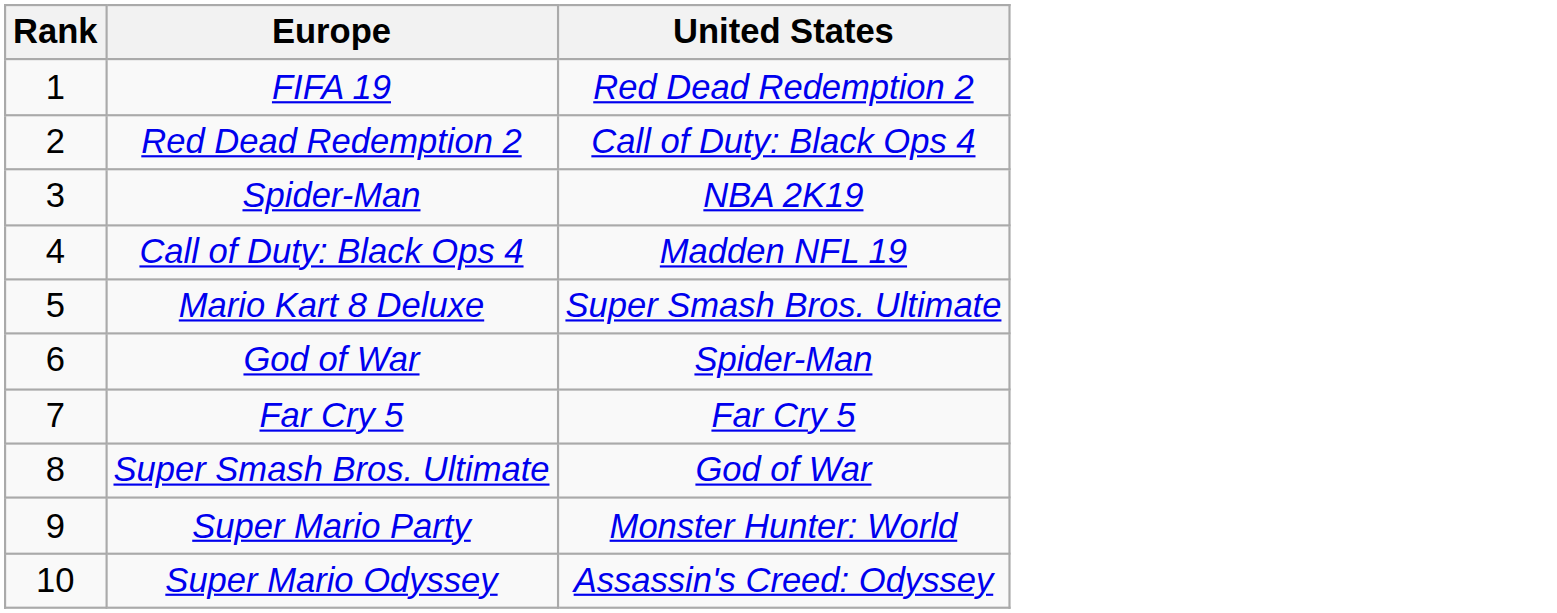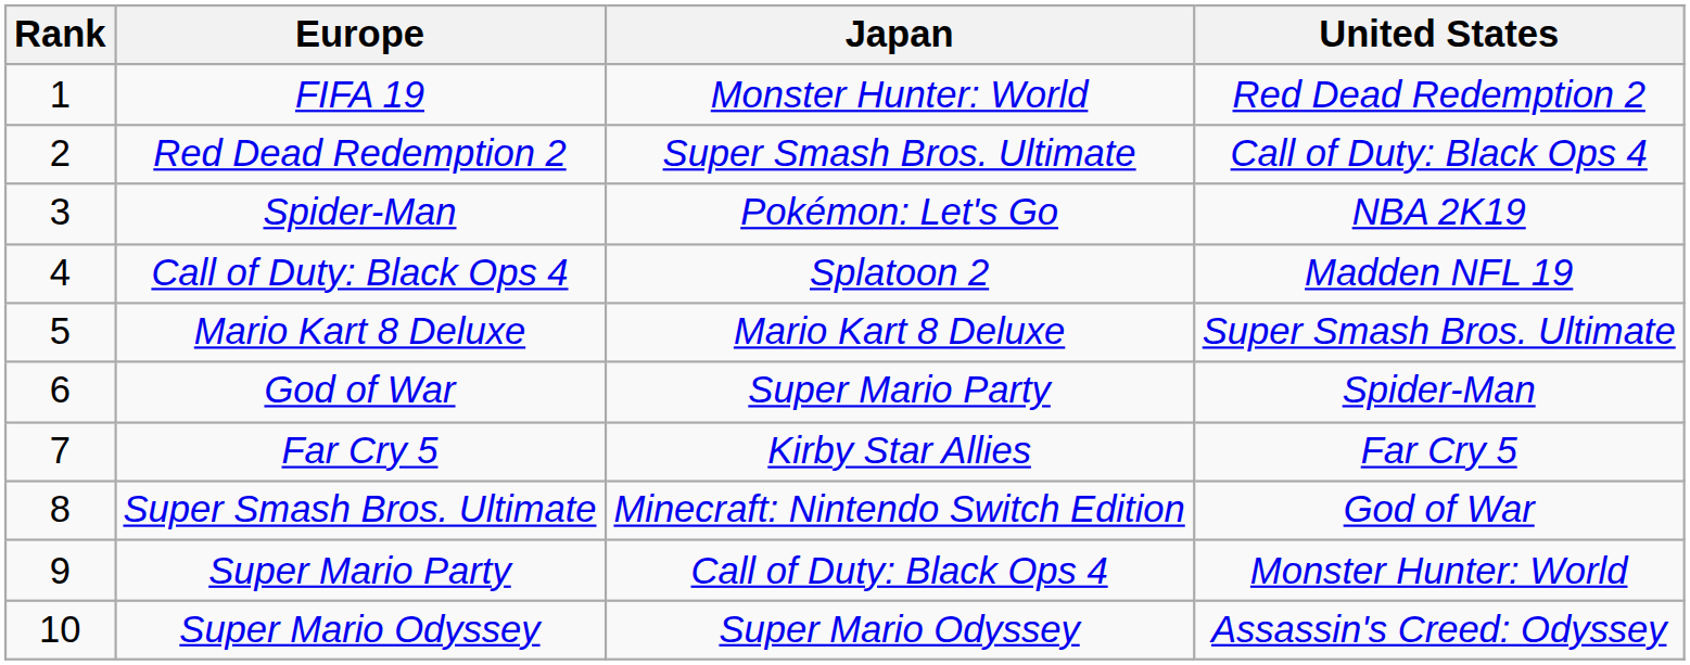+ column: Japan | Monster Hunter: World | Super Smash Bros. Ultimate | Pokémon: Let's Go | Splatoon 2 | Mario Kart 8 Deluxe | Super Mario Party | Kirby Star Allies | Minecraft: Nintendo Switch Edition | Call of Duty: Black Ops 4 | Super Mario Odyssey
